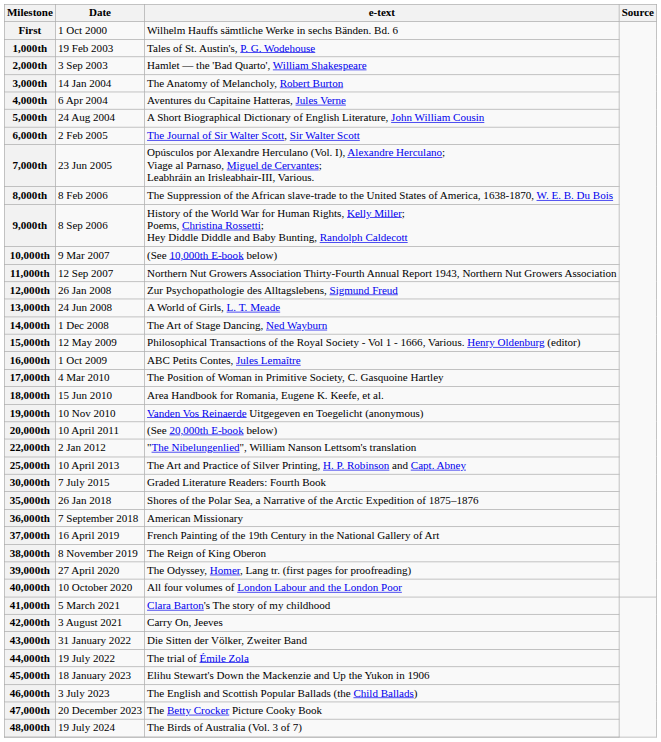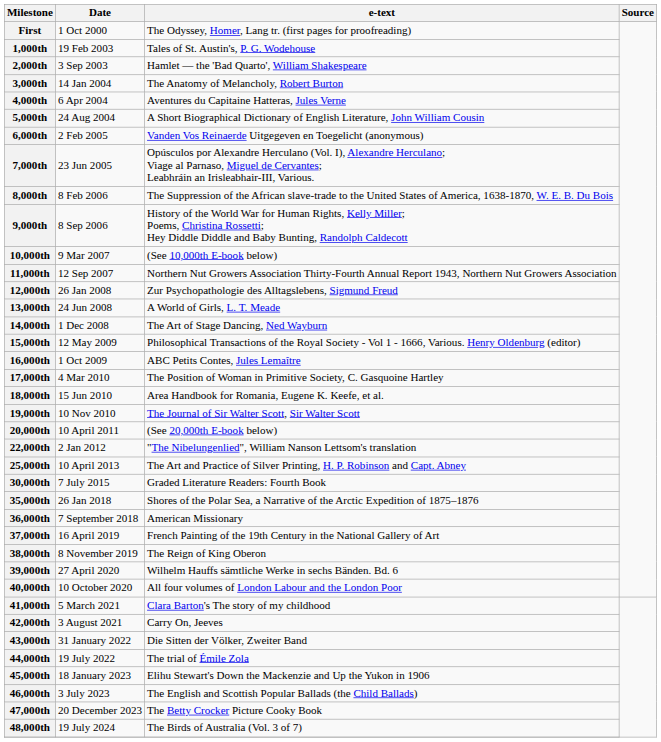First | e-text: Wilhelm Hauffs sämtliche Werke in sechs Bänden. Bd. 6 -> The Odyssey, Homer, Lang tr. (first pages for proofreading)
6,000th | e-text: The Journal of Sir Walter Scott, Sir Walter Scott -> Vanden Vos Reinaerde Uitgegeven en Toegelicht (anonymous)
19,000th | e-text: Vanden Vos Reinaerde Uitgegeven en Toegelicht (anonymous) -> The Journal of Sir Walter Scott, Sir Walter Scott
39,000th | e-text: The Odyssey, Homer, Lang tr. (first pages for proofreading) -> Wilhelm Hauffs sämtliche Werke in sechs Bänden. Bd. 6
